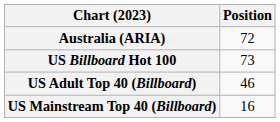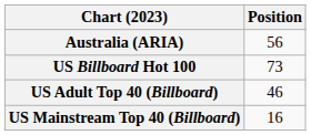Australia (ARIA) | Position: 72 -> 56
